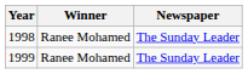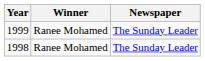rows swapped: 1998 <-> 1999
